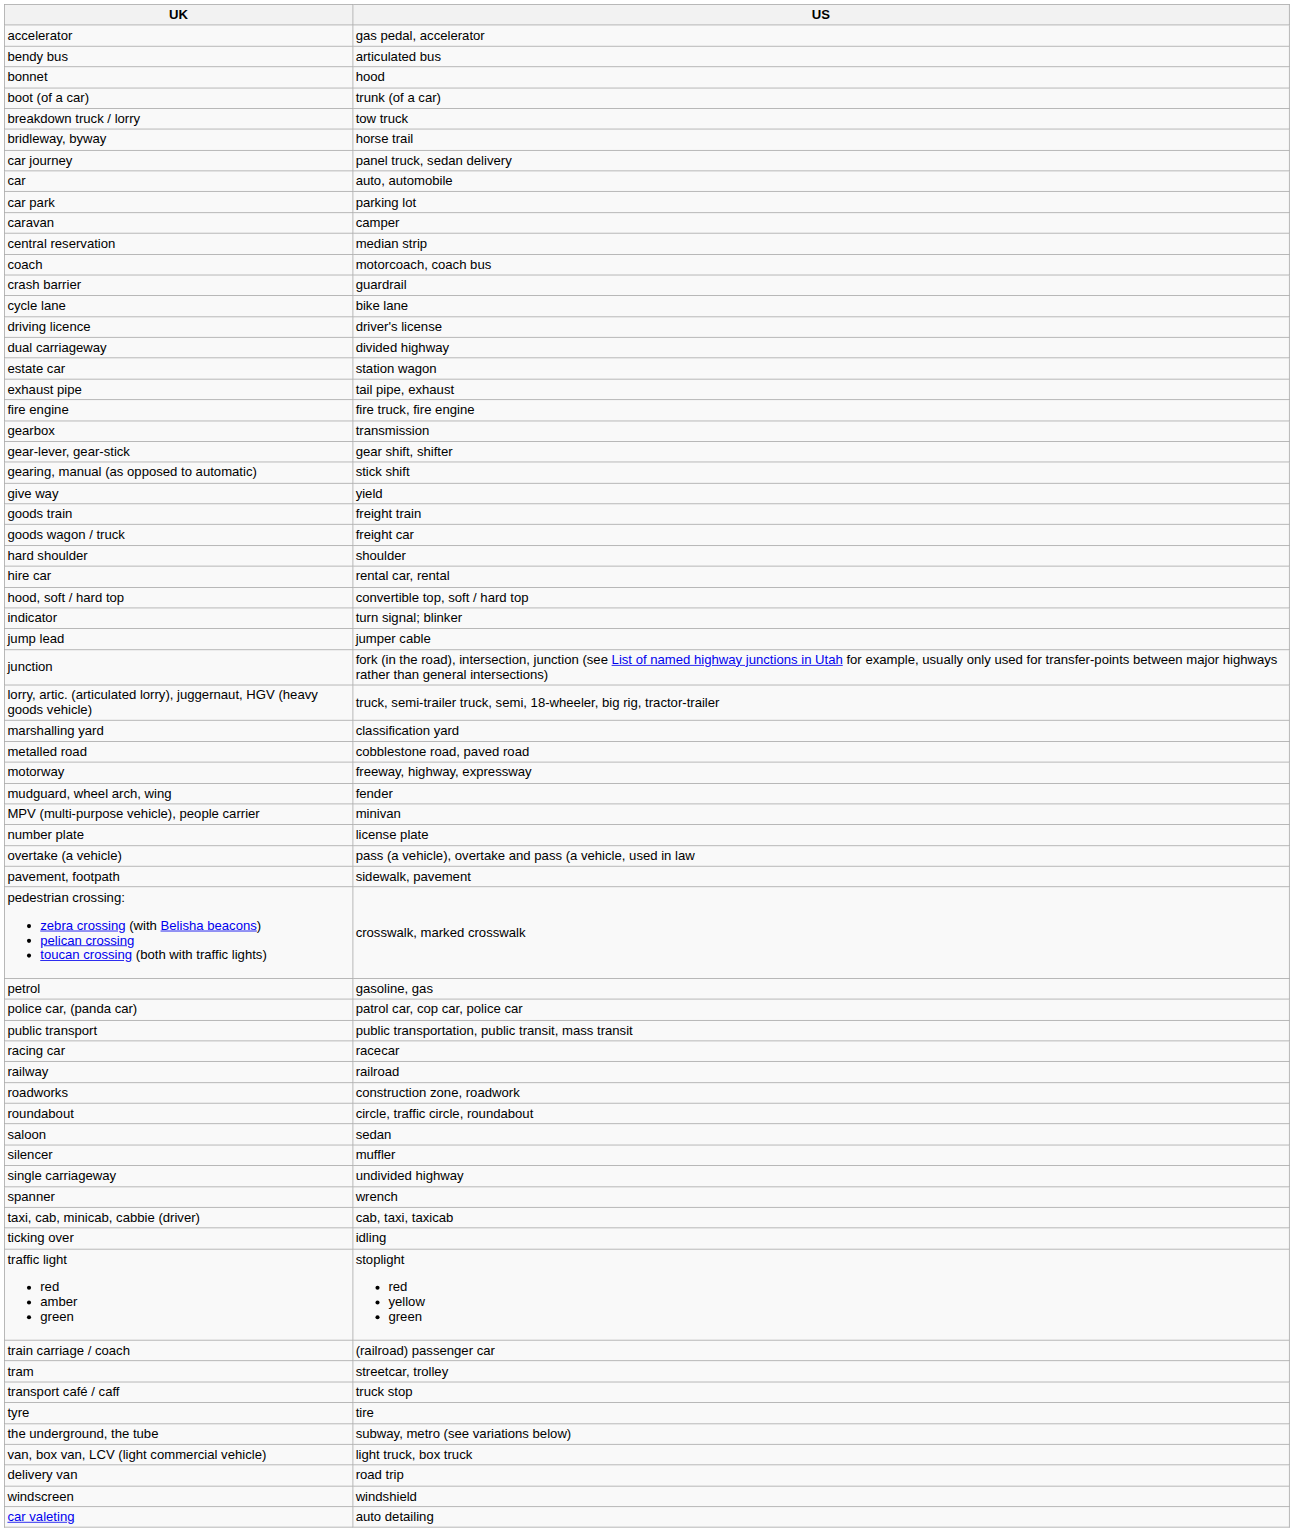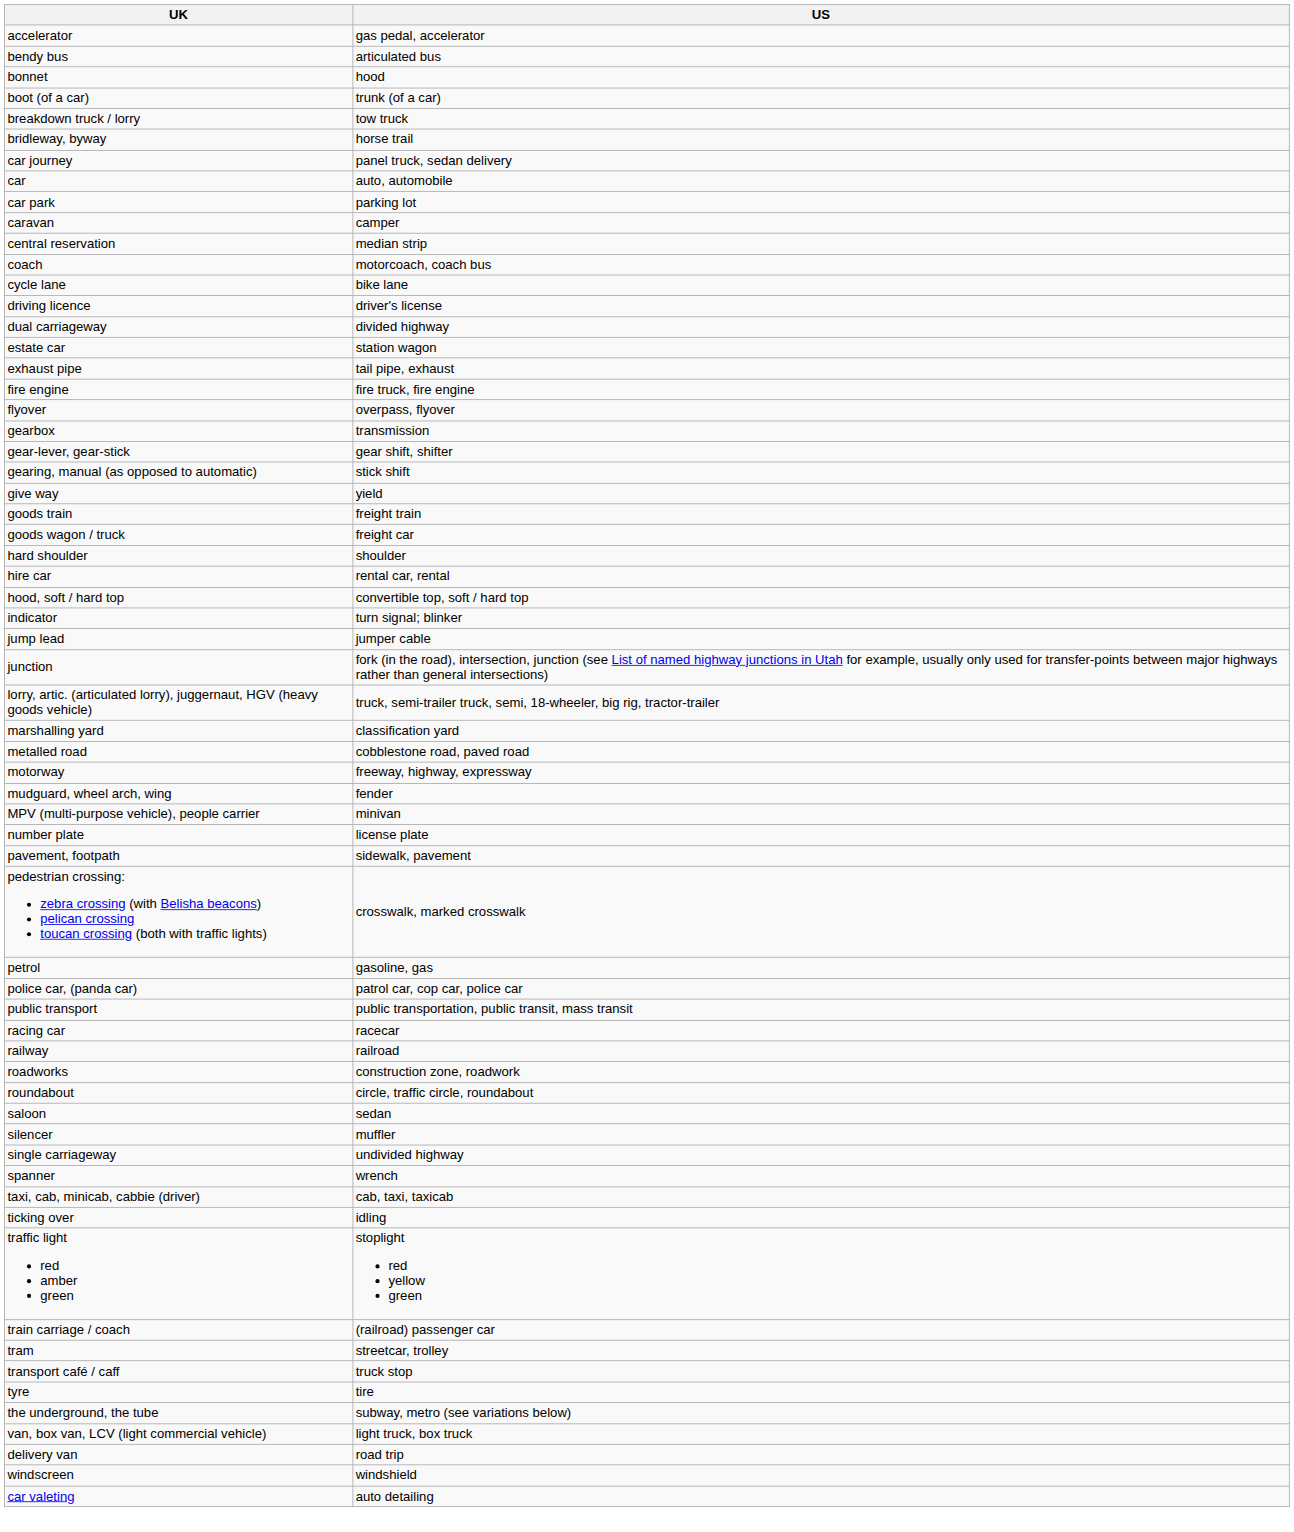- row: crash barrier | guardrail
+ row: flyover | overpass, flyover
- row: overtake (a vehicle) | pass (a vehicle), overtake and pass (a vehicle, used in law
